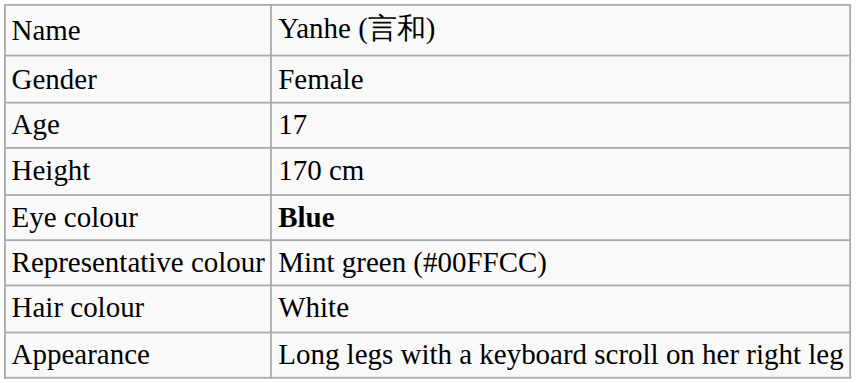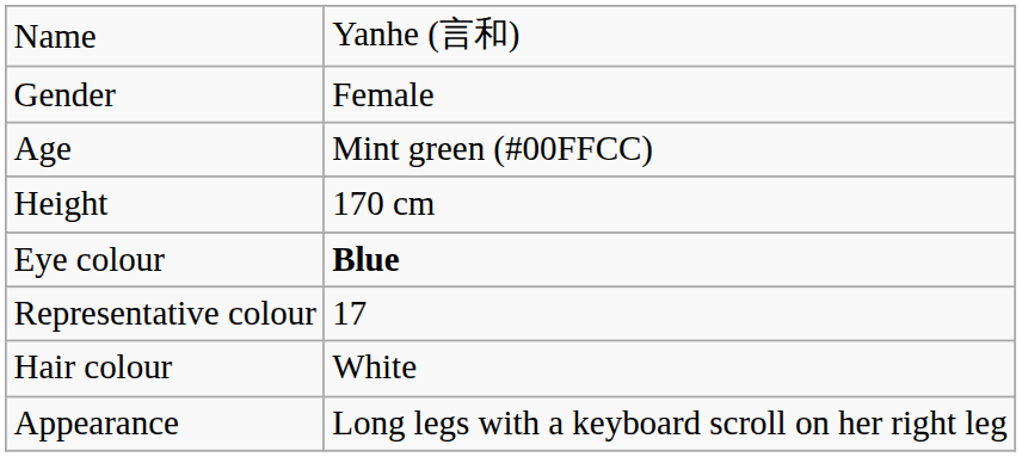Age | column 2: 17 -> Mint green (#00FFCC)
Representative colour | column 2: Mint green (#00FFCC) -> 17
